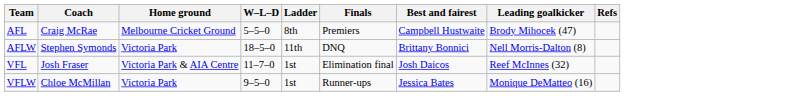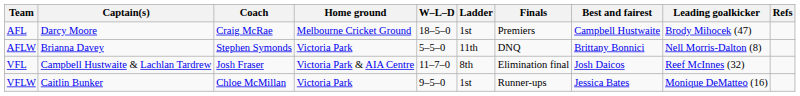+ column: Captain(s) | Darcy Moore | Brianna Davey | Campbell Hustwaite & Lachlan Tardrew | Caitlin Bunker
AFL | W–L–D: 5–5–0 -> 18–5–0
AFL | Ladder: 8th -> 1st
AFLW | W–L–D: 18–5–0 -> 5–5–0
VFL | Ladder: 1st -> 8th
